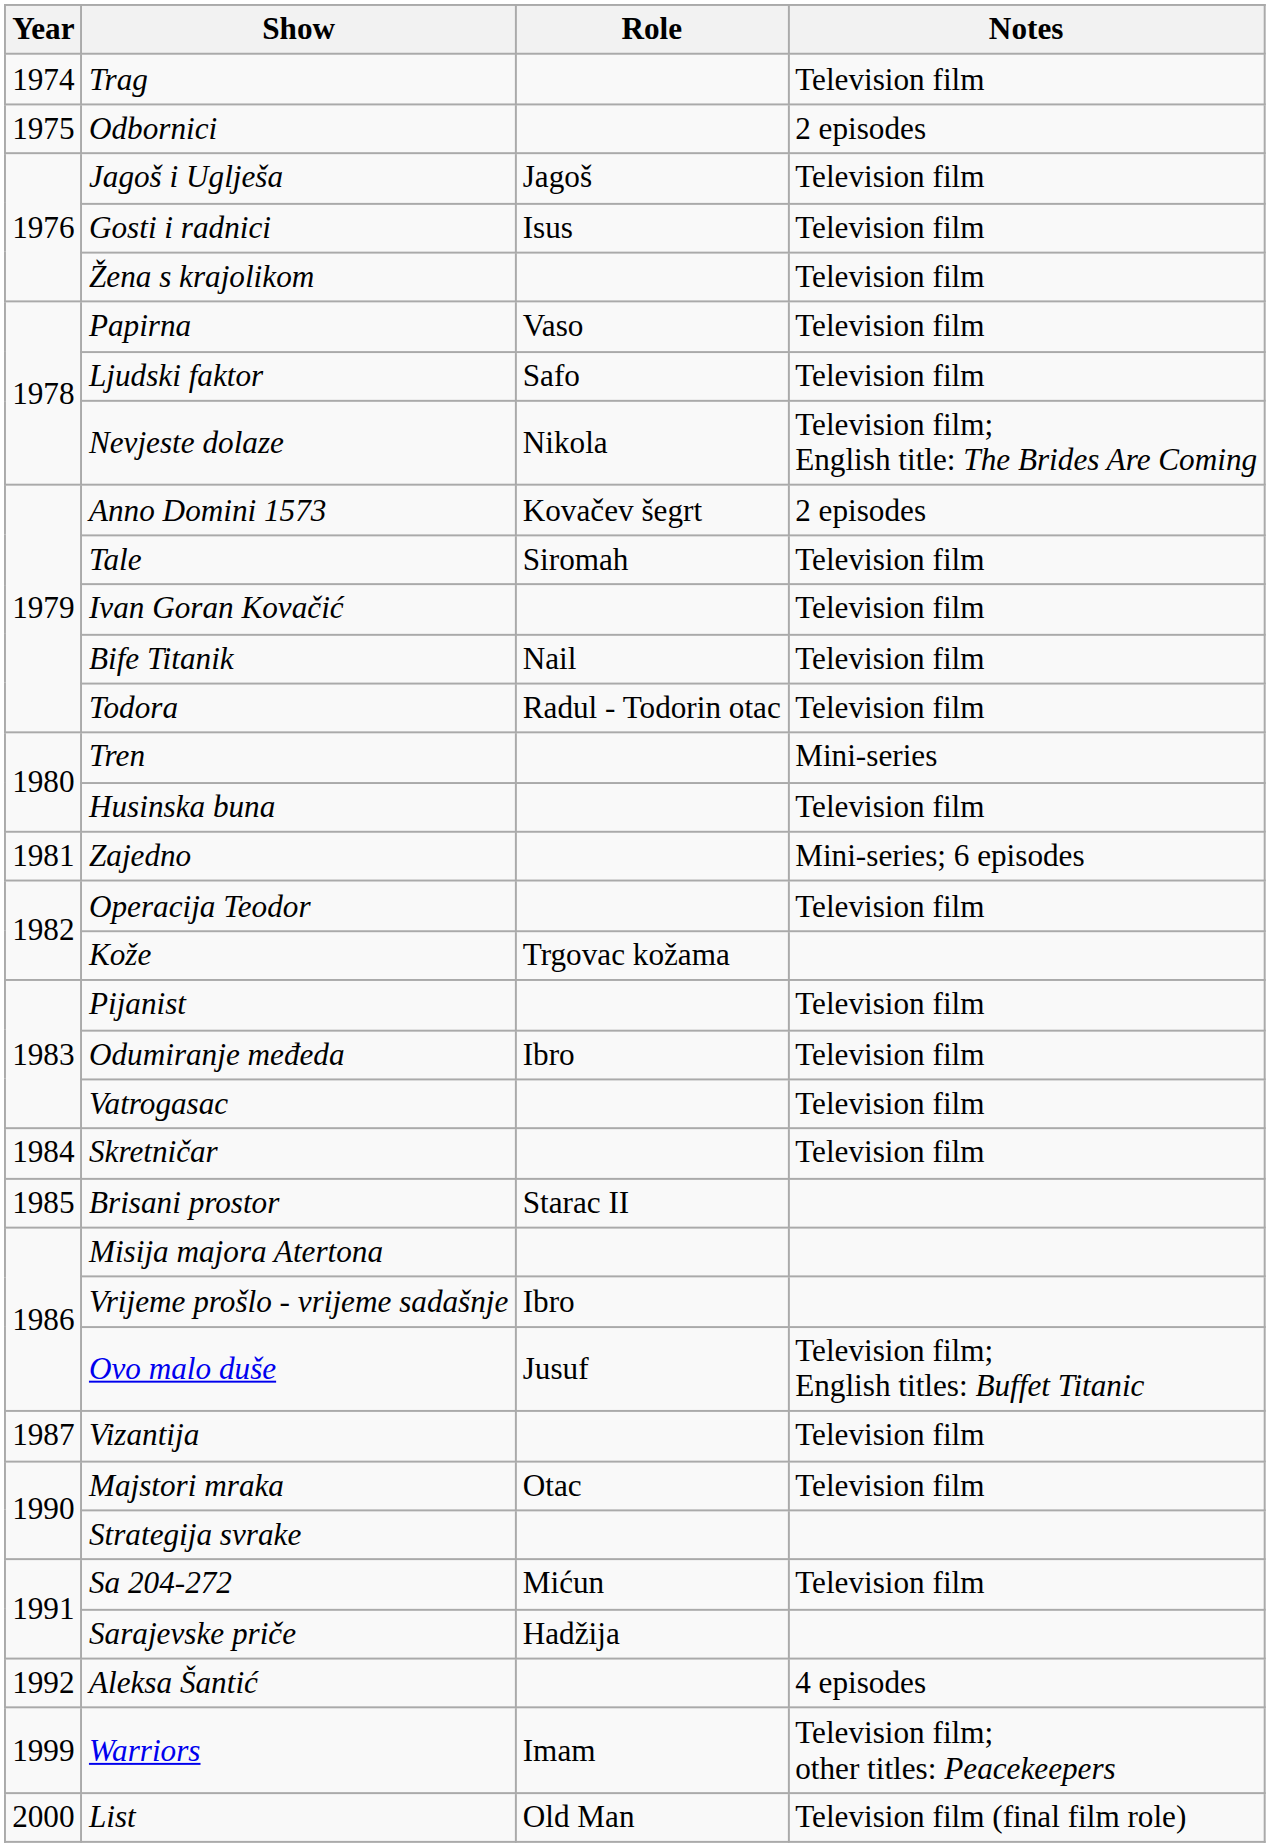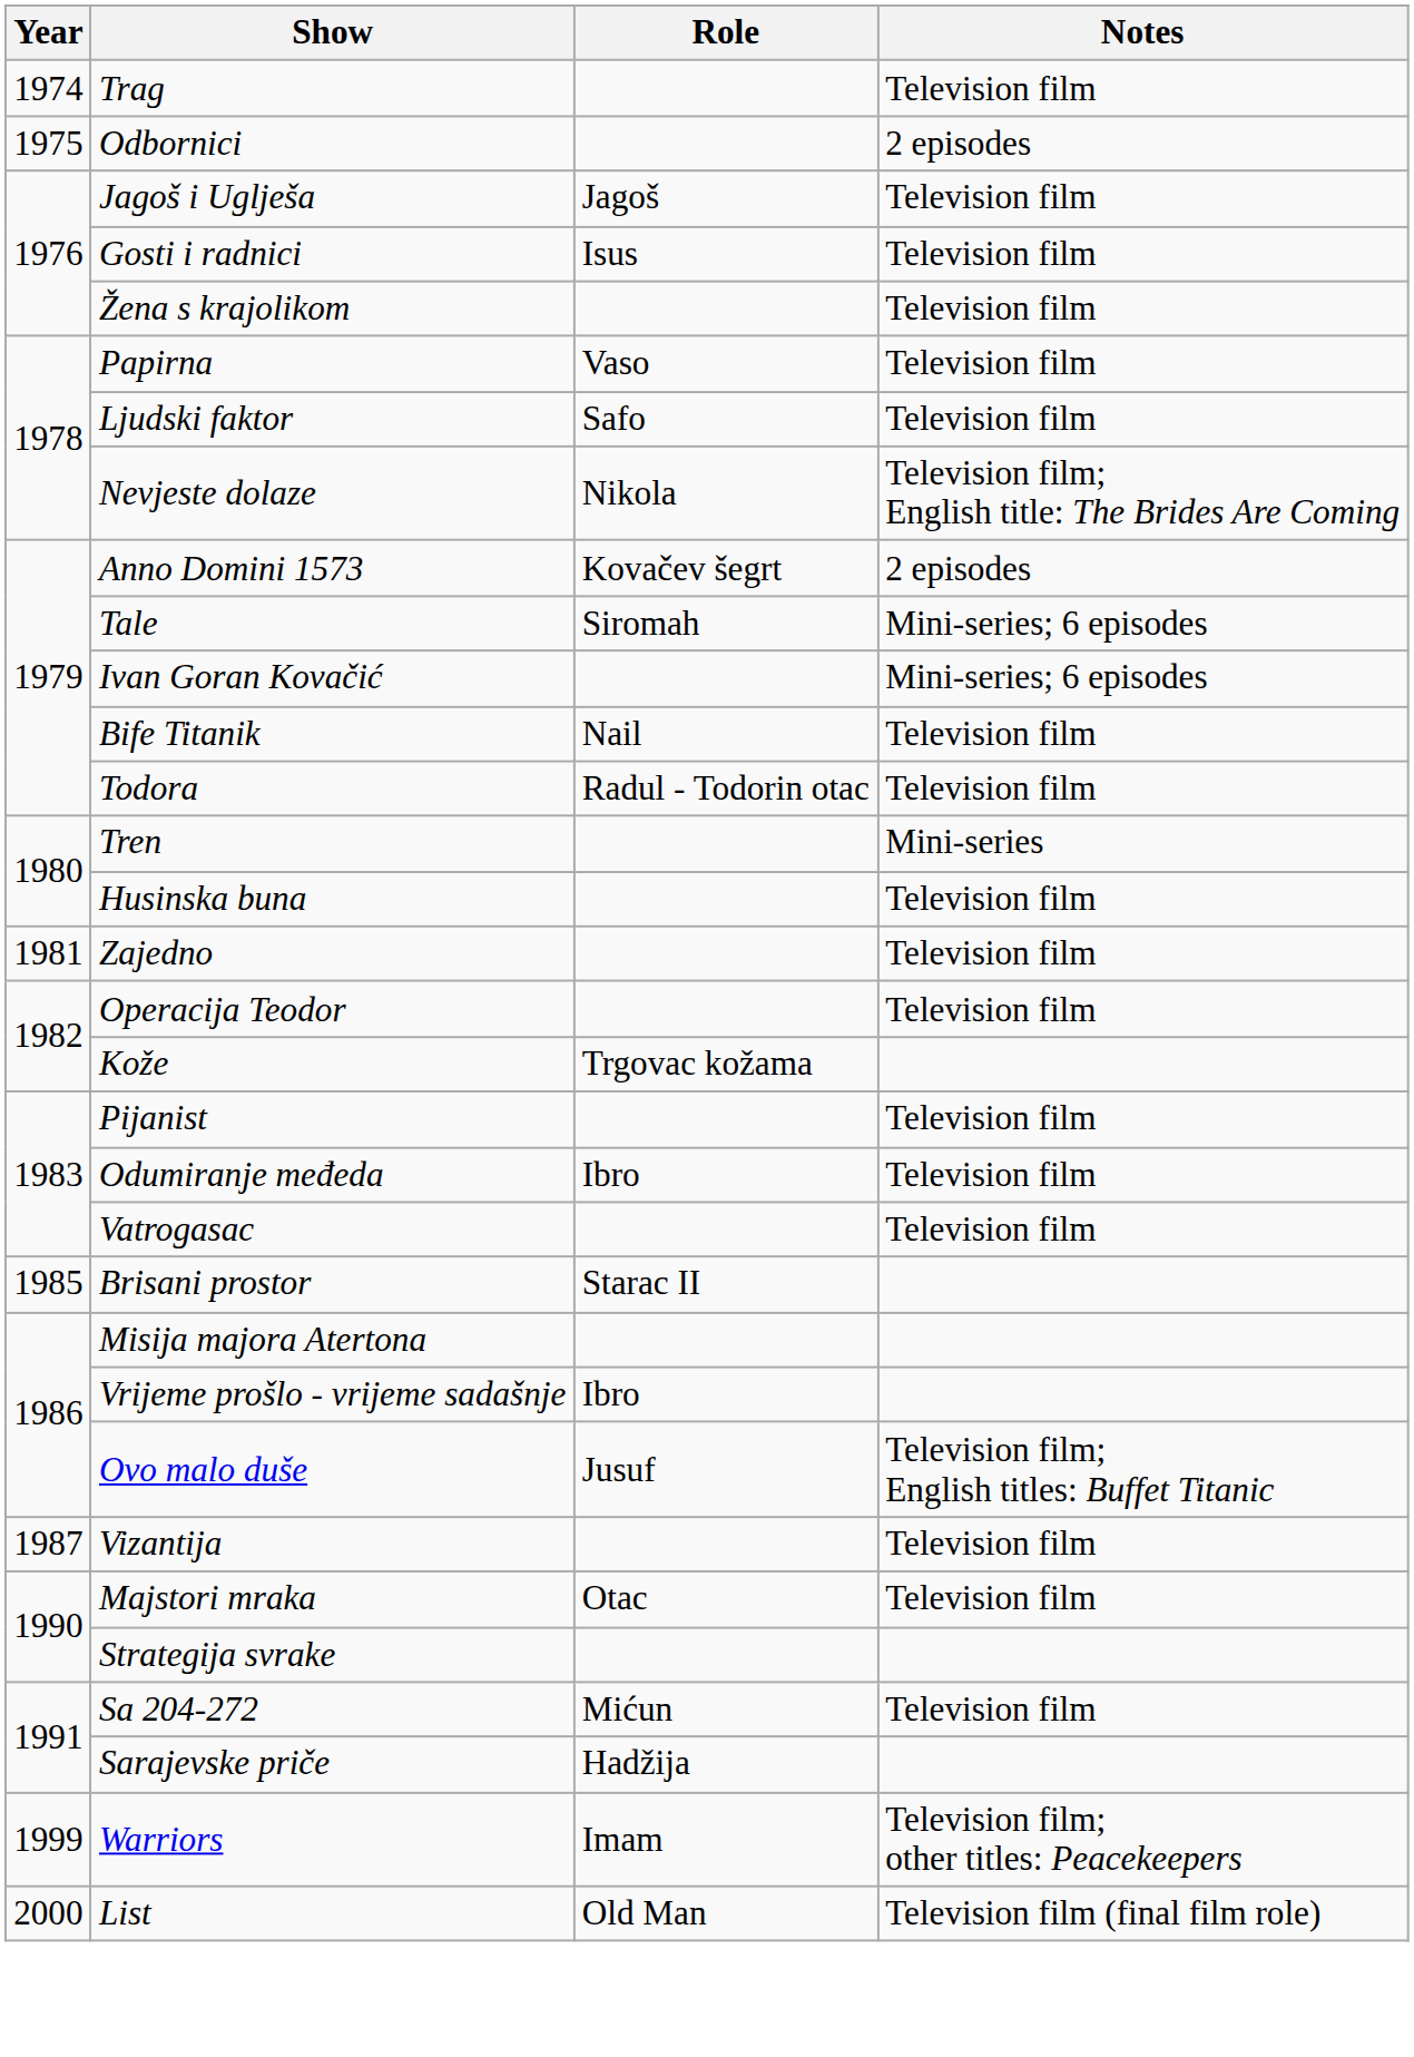Tale | Notes: Television film -> Mini-series; 6 episodes
Ivan Goran Kovačić | Notes: Television film -> Mini-series; 6 episodes
Zajedno | Notes: Mini-series; 6 episodes -> Television film
- row: 1984 | Skretničar | Television film
- row: 1992 | Aleksa Šantić | 4 episodes
